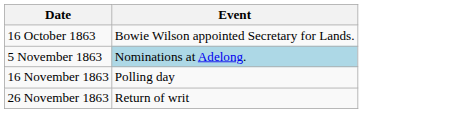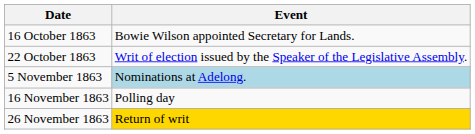+ row: 22 October 1863 | Writ of election issued by the Speaker of the Legislative Assembly.
26 November 1863 | Event: no background -> gold background
